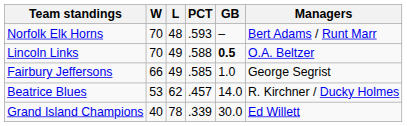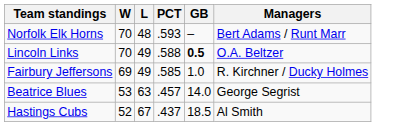Fairbury Jeffersons | W: 66 -> 69
Fairbury Jeffersons | Managers: George Segrist -> R. Kirchner / Ducky Holmes
Beatrice Blues | L: 62 -> 63
Beatrice Blues | Managers: R. Kirchner / Ducky Holmes -> George Segrist
+ row: Hastings Cubs | 52 | 67 | .437 | 18.5 | Al Smith
- row: Grand Island Champions | 40 | 78 | .339 | 30.0 | Ed Willett
